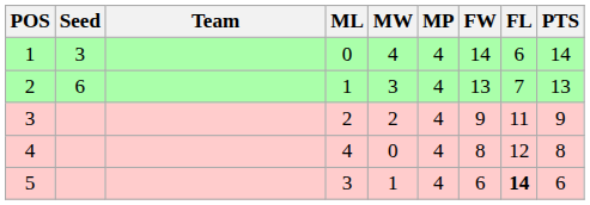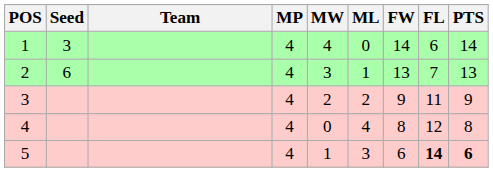columns swapped: MP <-> ML
5 | PTS: normal -> bold
